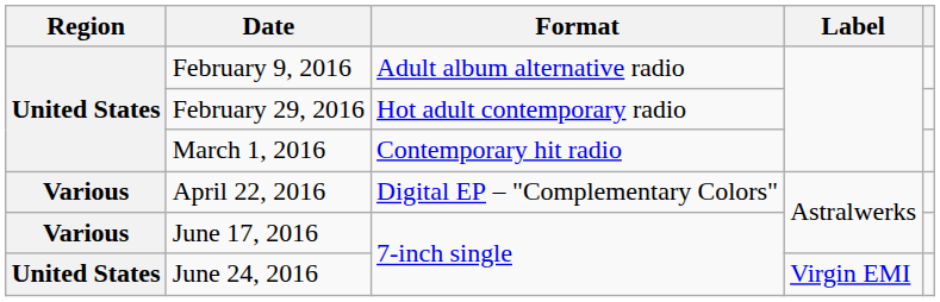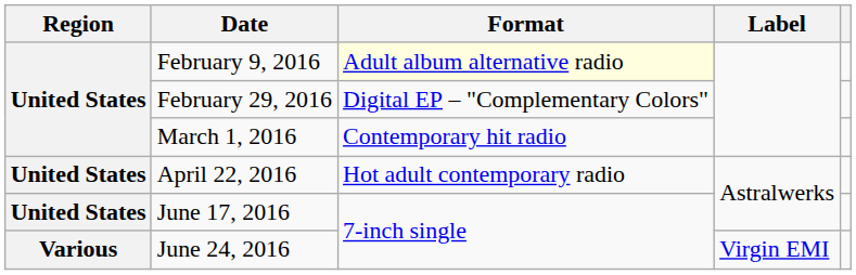February 9, 2016 | Format: no background -> lightyellow background
February 29, 2016 | Format: Hot adult contemporary radio -> Digital EP – "Complementary Colors"
April 22, 2016 | Region: Various -> United States
April 22, 2016 | Format: Digital EP – "Complementary Colors" -> Hot adult contemporary radio
June 17, 2016 | Region: Various -> United States
June 24, 2016 | Region: United States -> Various
